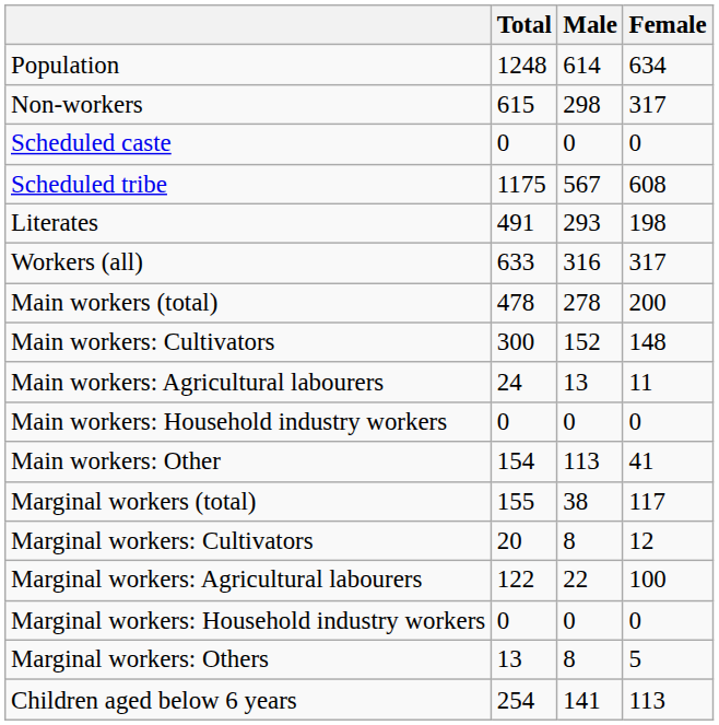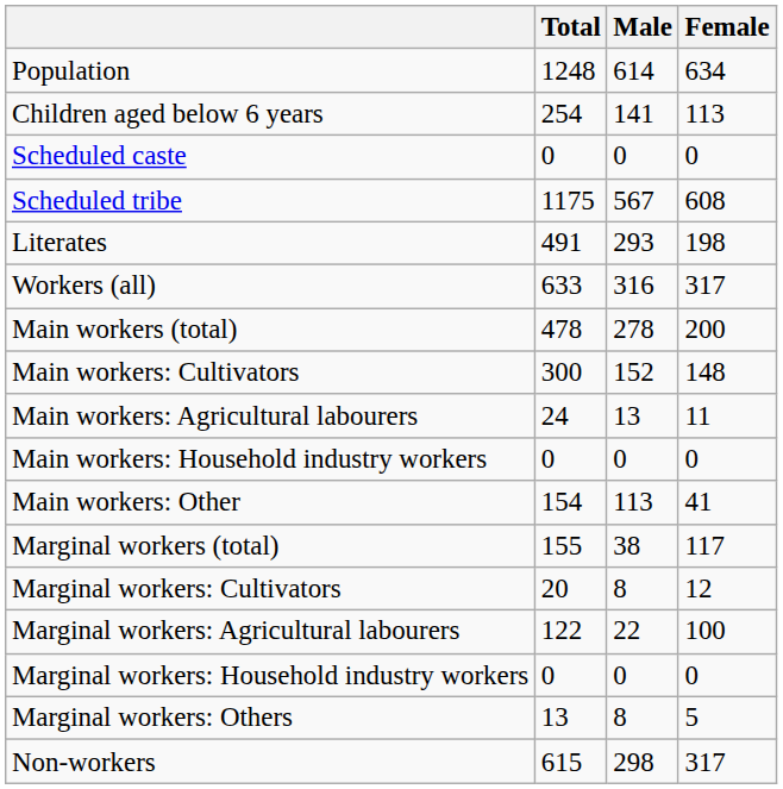rows swapped: Children aged below 6 years <-> Non-workers
